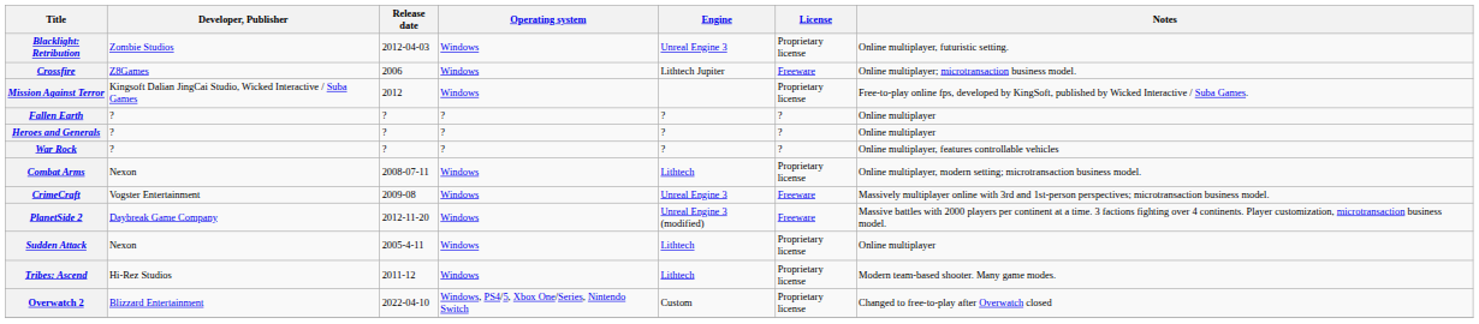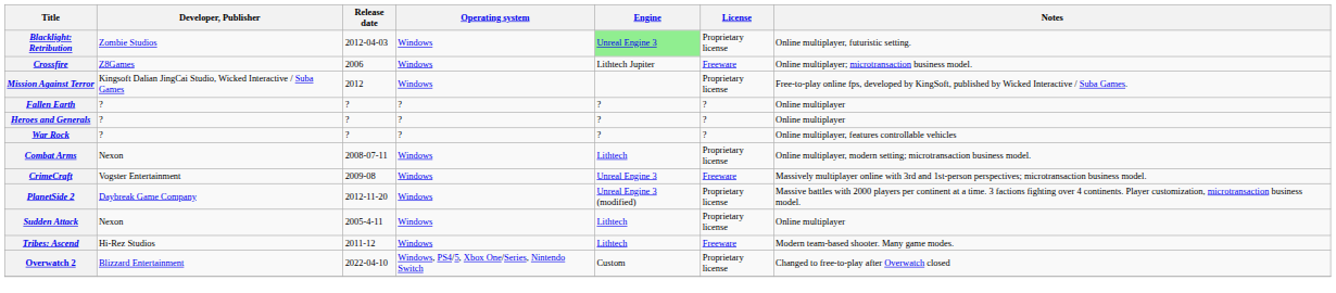Blacklight: Retribution | Engine: no background -> lightgreen background
PlanetSide 2 | License: Freeware -> Proprietary license
Tribes: Ascend | License: Proprietary license -> Freeware
